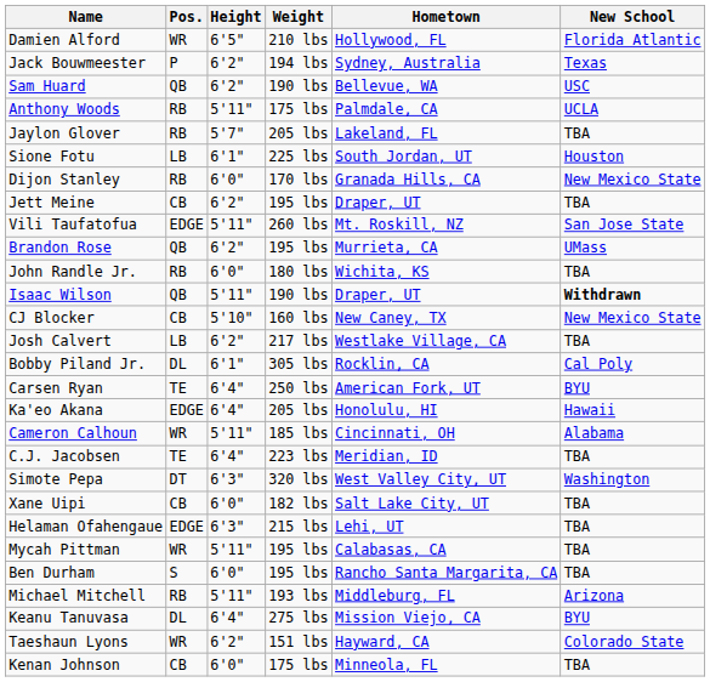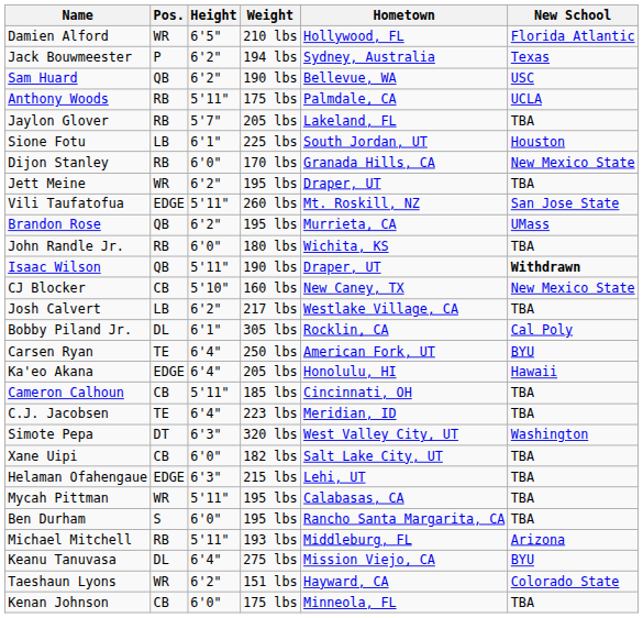Jett Meine | Pos.: CB -> WR
Cameron Calhoun | Pos.: WR -> CB
Cameron Calhoun | New School: Alabama -> TBA
